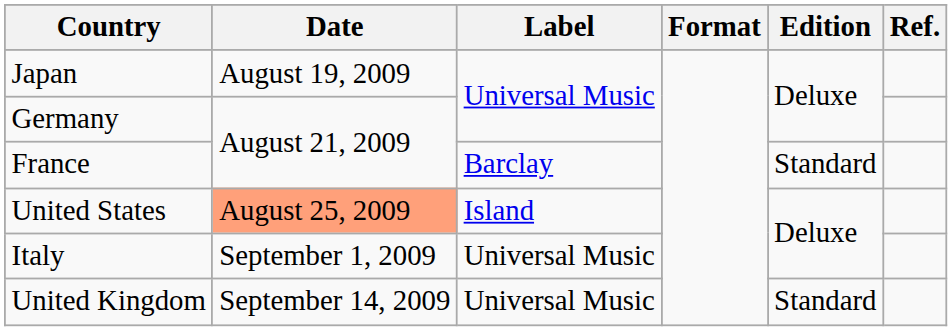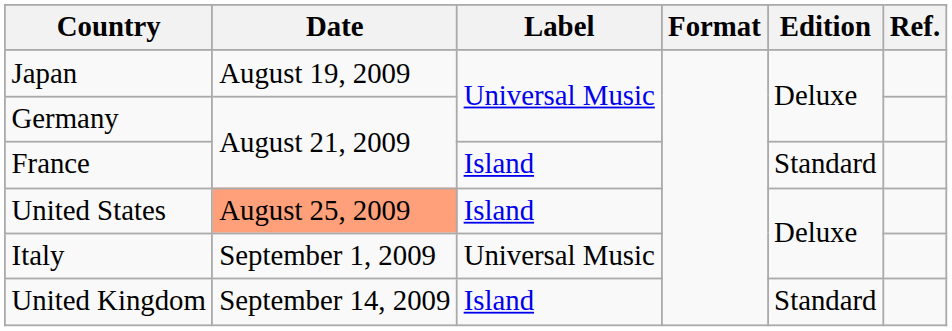France | Label: Barclay -> Island
United Kingdom | Label: Universal Music -> Island
